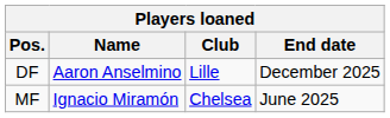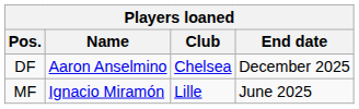DF | Club: Lille -> Chelsea
MF | Club: Chelsea -> Lille
